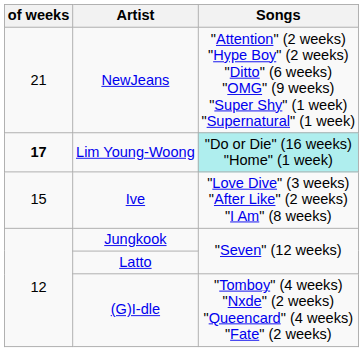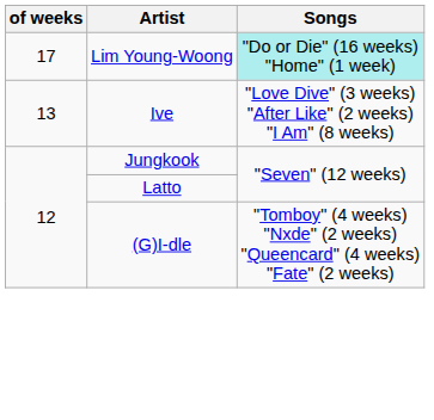- row: 21 | NewJeans | "Attention" (2 weeks) "Hype Boy" (2 weeks) "Ditto" (6 weeks) "OMG" (9 weeks) "Super Shy" (1 week) "Supernatural" (1 week)
Lim Young-Woong | of weeks: bold -> normal
Ive | of weeks: 15 -> 13
